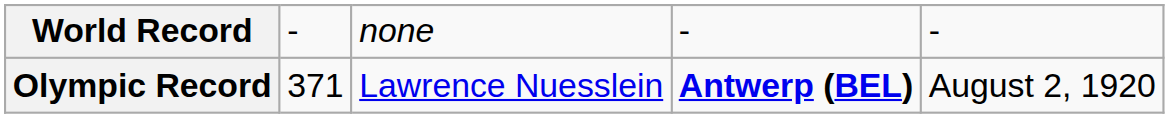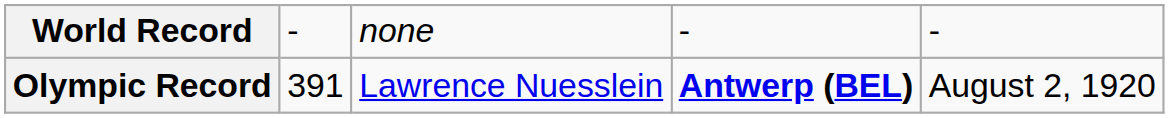Olympic Record | column 2: 371 -> 391
